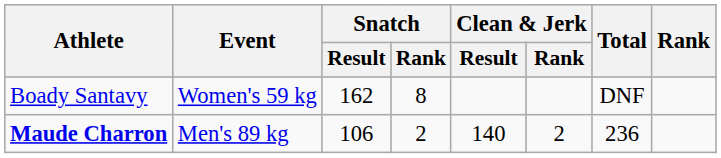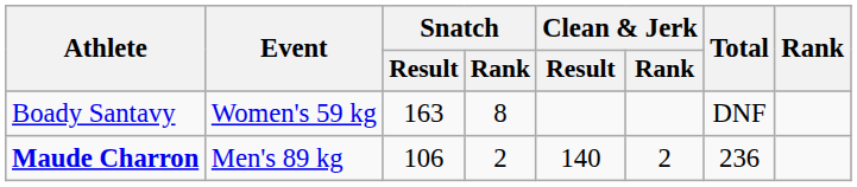Boady Santavy | Snatch / Result: 162 -> 163
